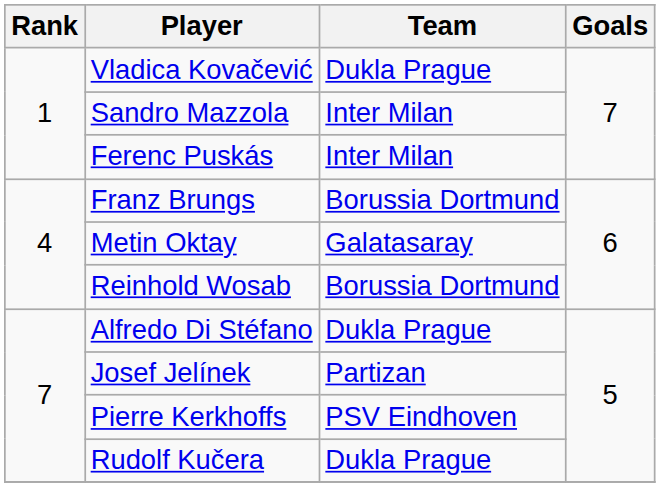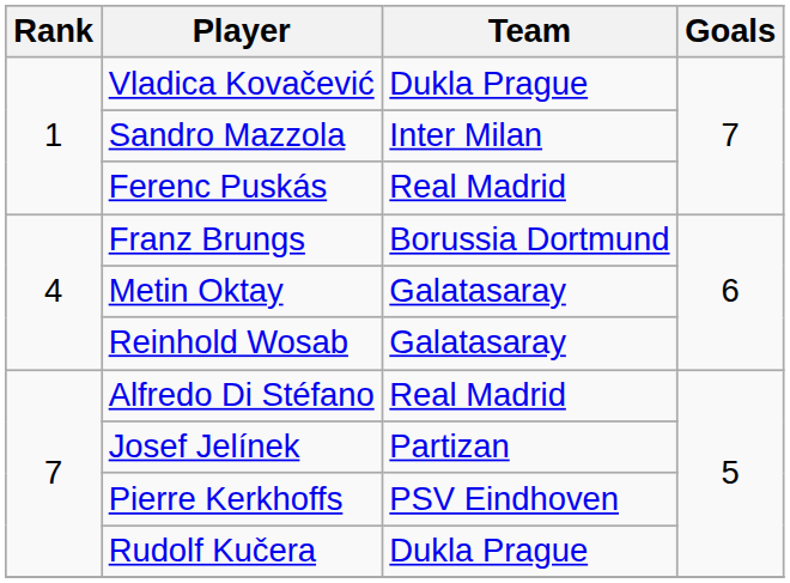Ferenc Puskás | Team: Inter Milan -> Real Madrid
Reinhold Wosab | Team: Borussia Dortmund -> Galatasaray
Alfredo Di Stéfano | Team: Dukla Prague -> Real Madrid
